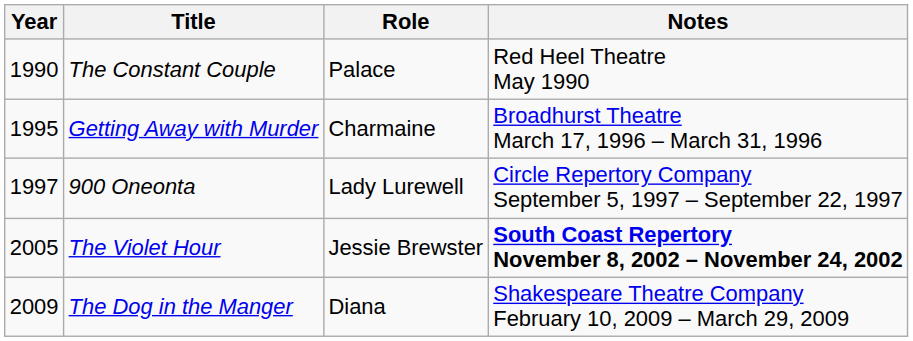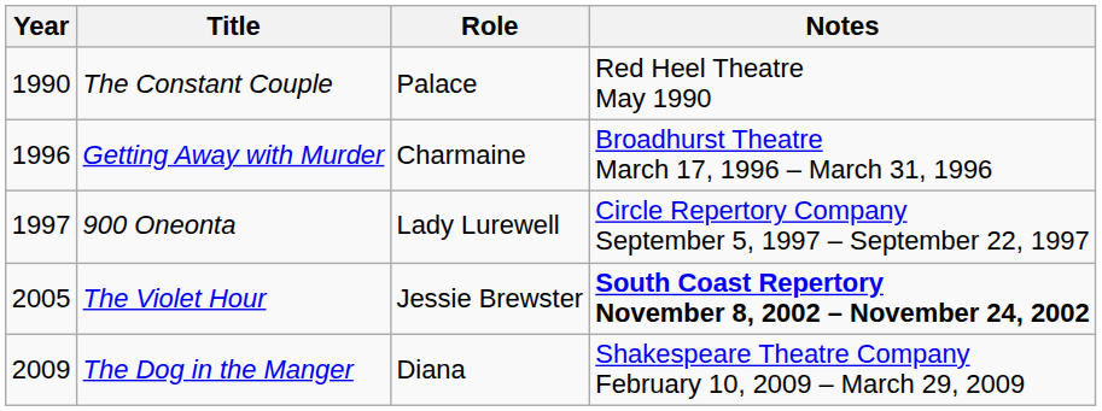Getting Away with Murder | Year: 1995 -> 1996
